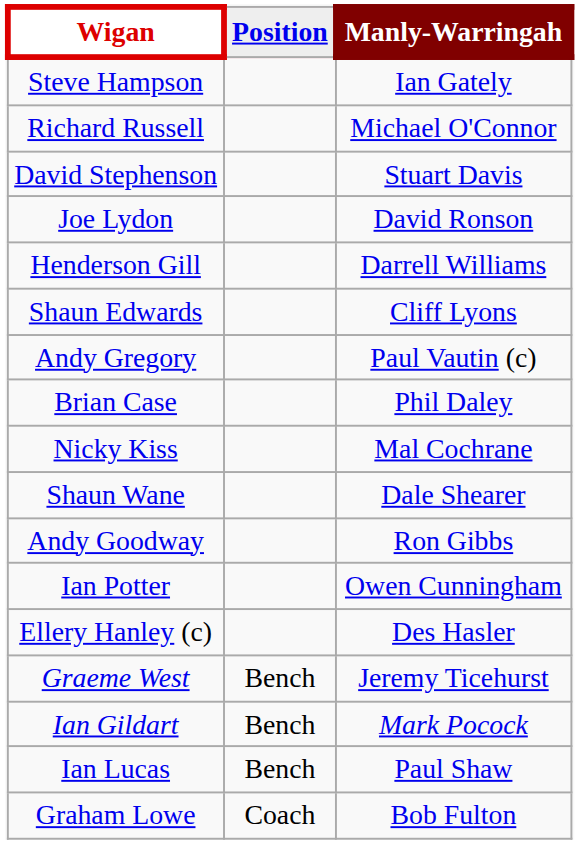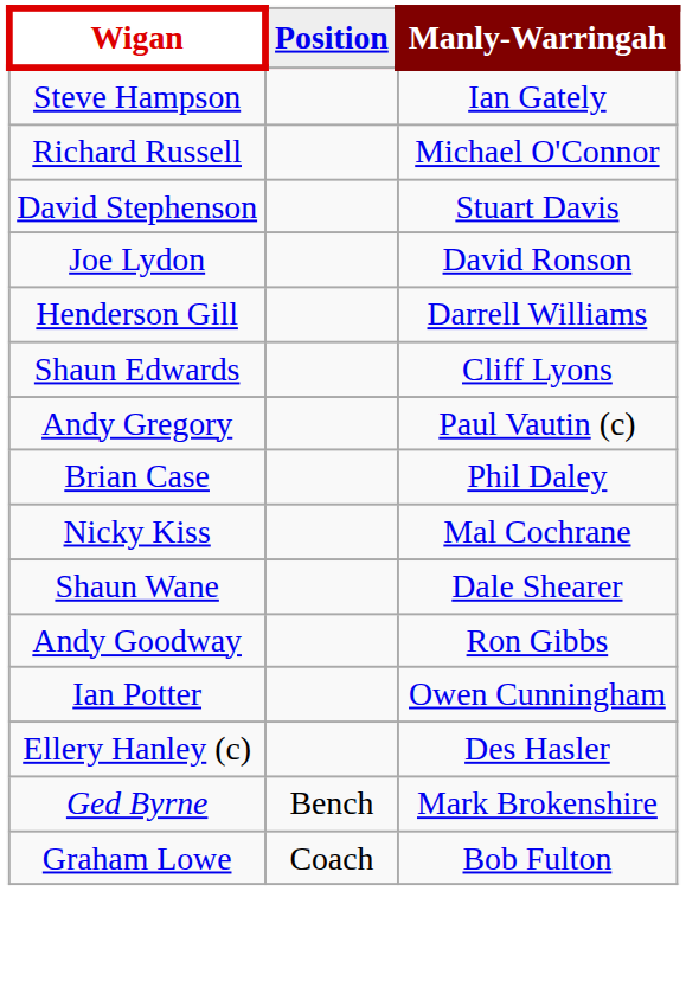+ row: Ged Byrne | Bench | Mark Brokenshire
- row: Graeme West | Bench | Jeremy Ticehurst
- row: Ian Gildart | Bench | Mark Pocock
- row: Ian Lucas | Bench | Paul Shaw
